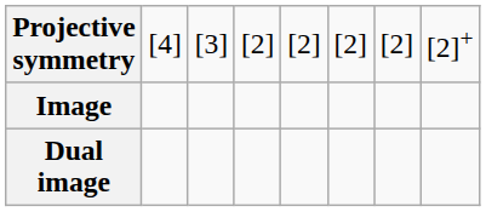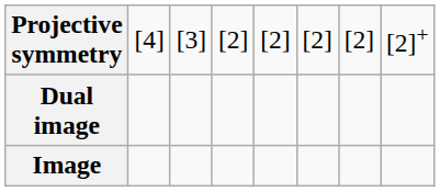rows swapped: Image <-> Dual image
